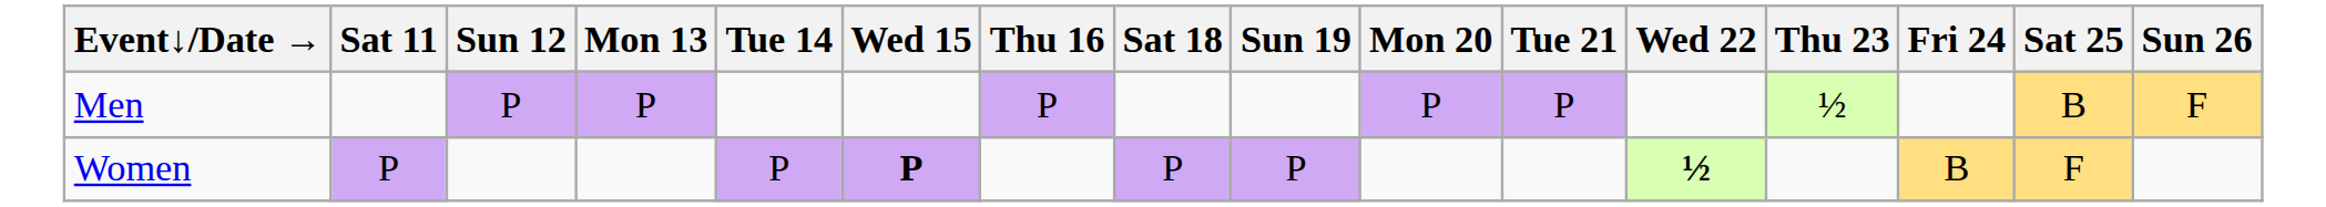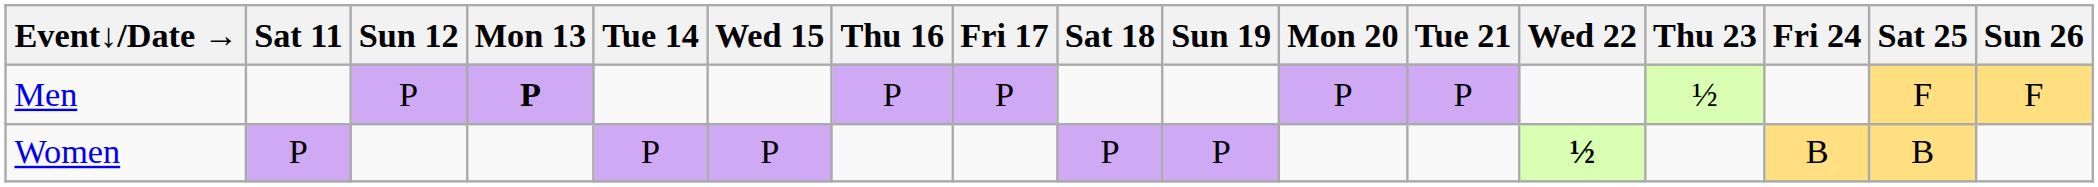+ column: Fri 17 | P
Men | Mon 13: normal -> bold
Men | Sat 25: B -> F
Women | Wed 15: bold -> normal
Women | Sat 25: F -> B
